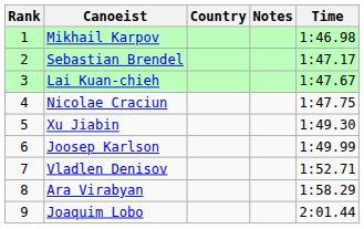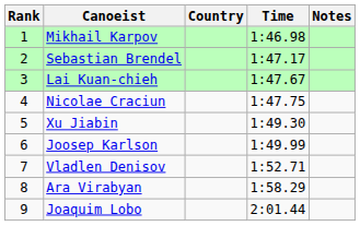columns swapped: Time <-> Notes
